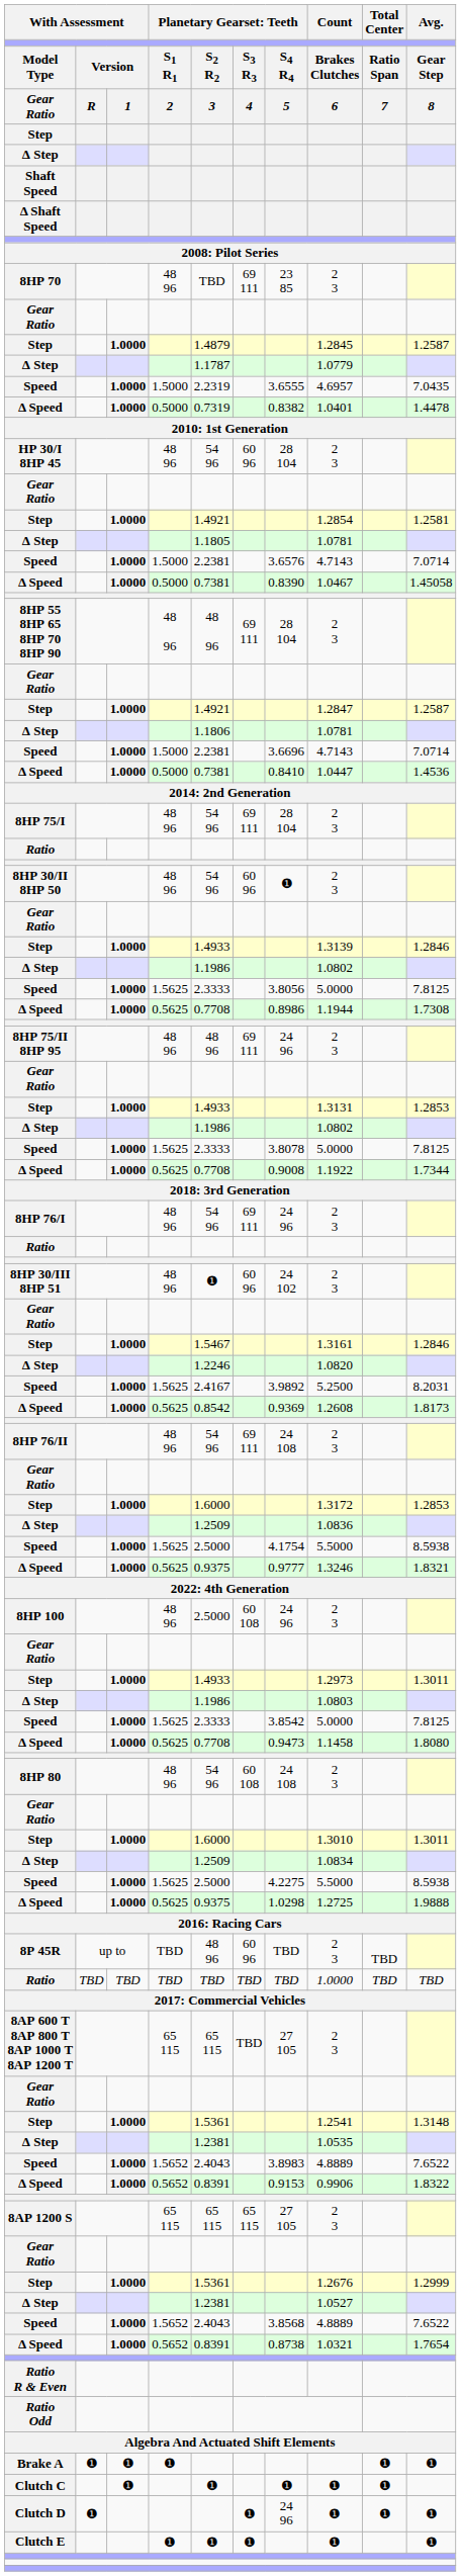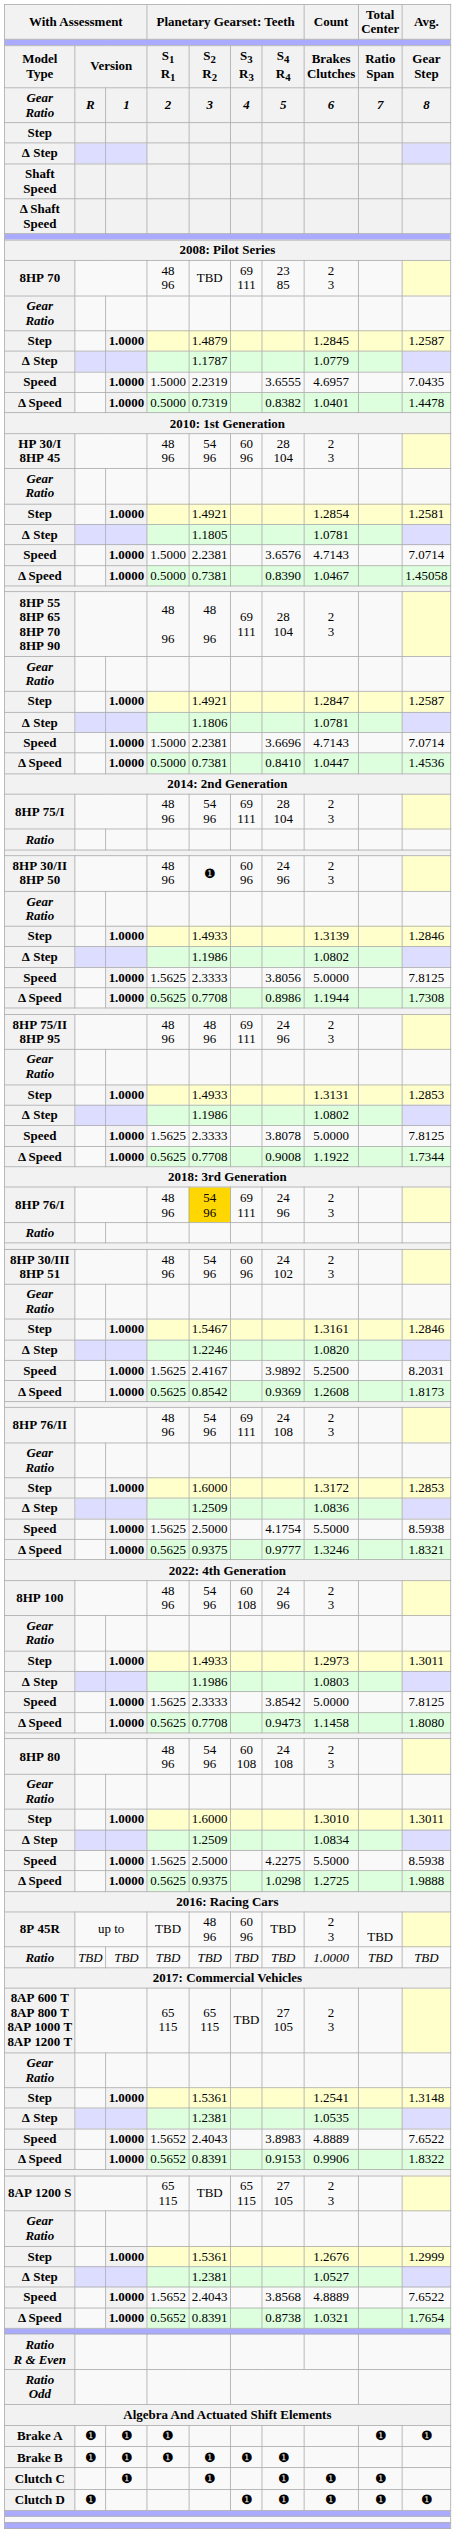8HP 30/II 8HP 50 | column 5: 54 96 -> ❶
8HP 30/II 8HP 50 | column 7: ❶ -> 24 96
8HP 76/I | column 5: no background -> gold background
8HP 30/III 8HP 51 | column 5: ❶ -> 54 96
8HP 100 | column 5: 2.5000 -> 54 96
8AP 1200 S | column 5: 65 115 -> TBD
+ row: Brake B | ❶ | ❶ | ❶ | ❶ | ❶ | ❶
Clutch D | column 7: 24 96 -> ❶
- row: Clutch E | ❶ | ❶ | ❶ | ❶ | ❶
